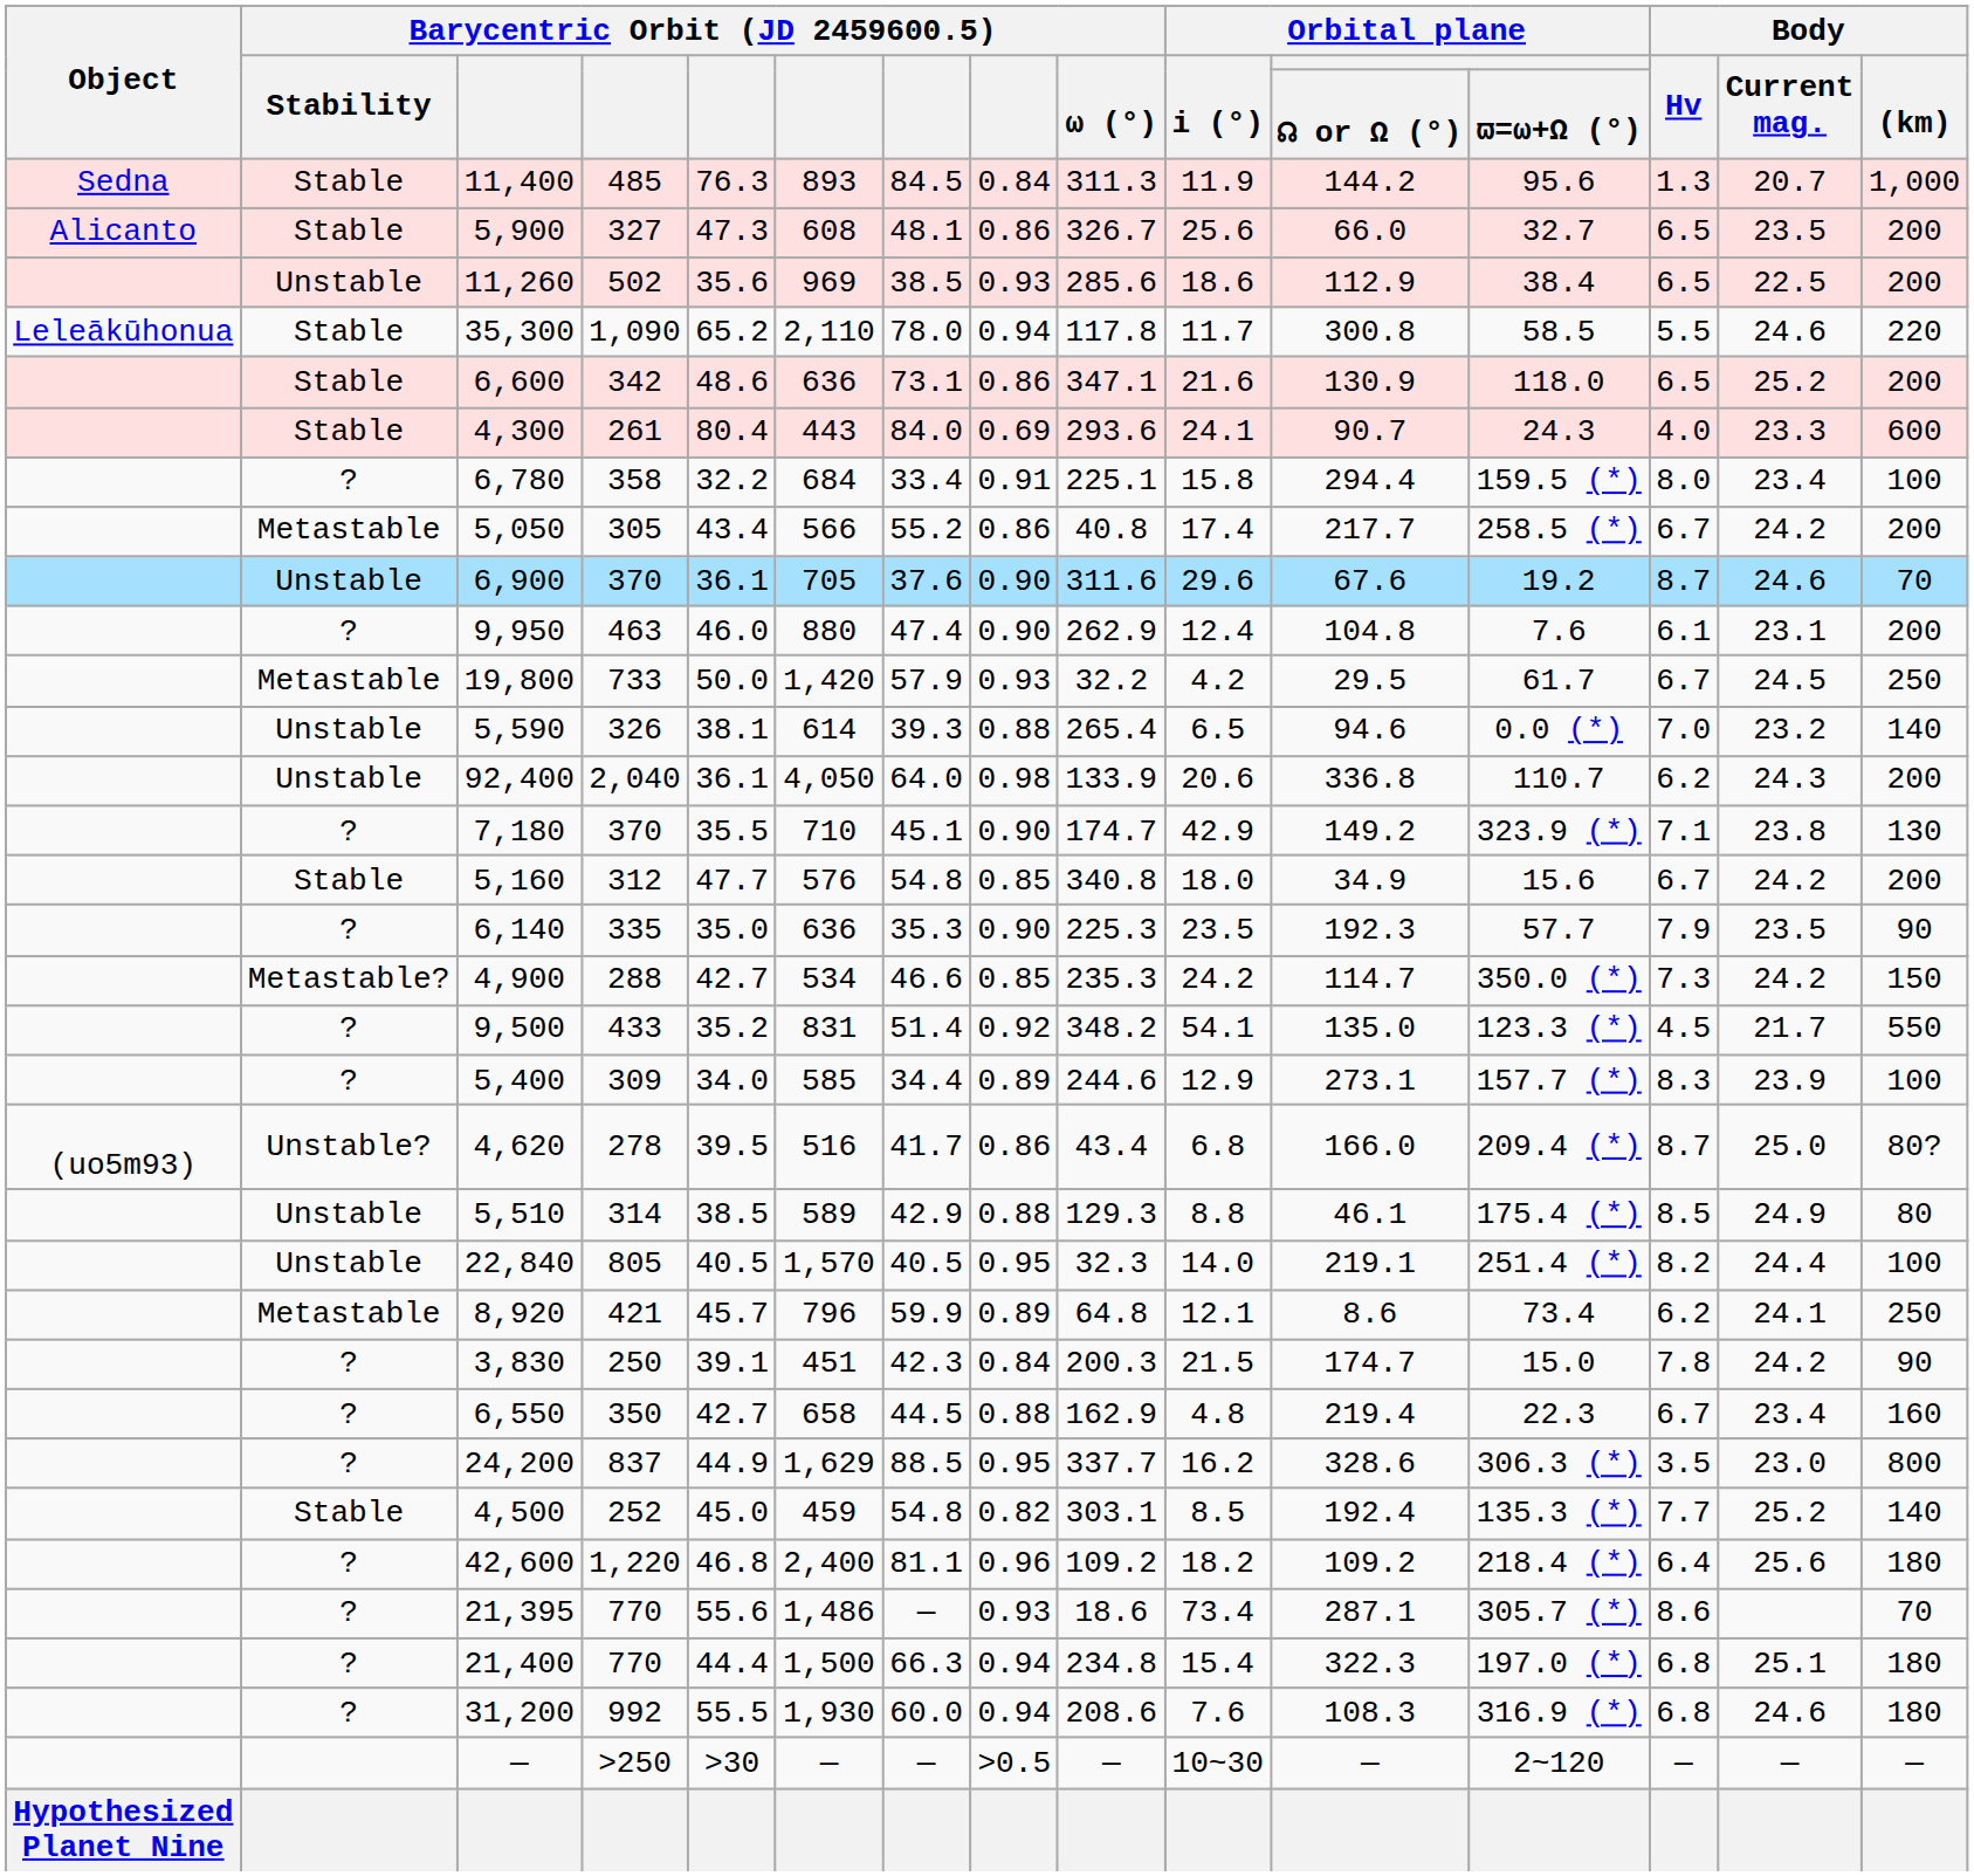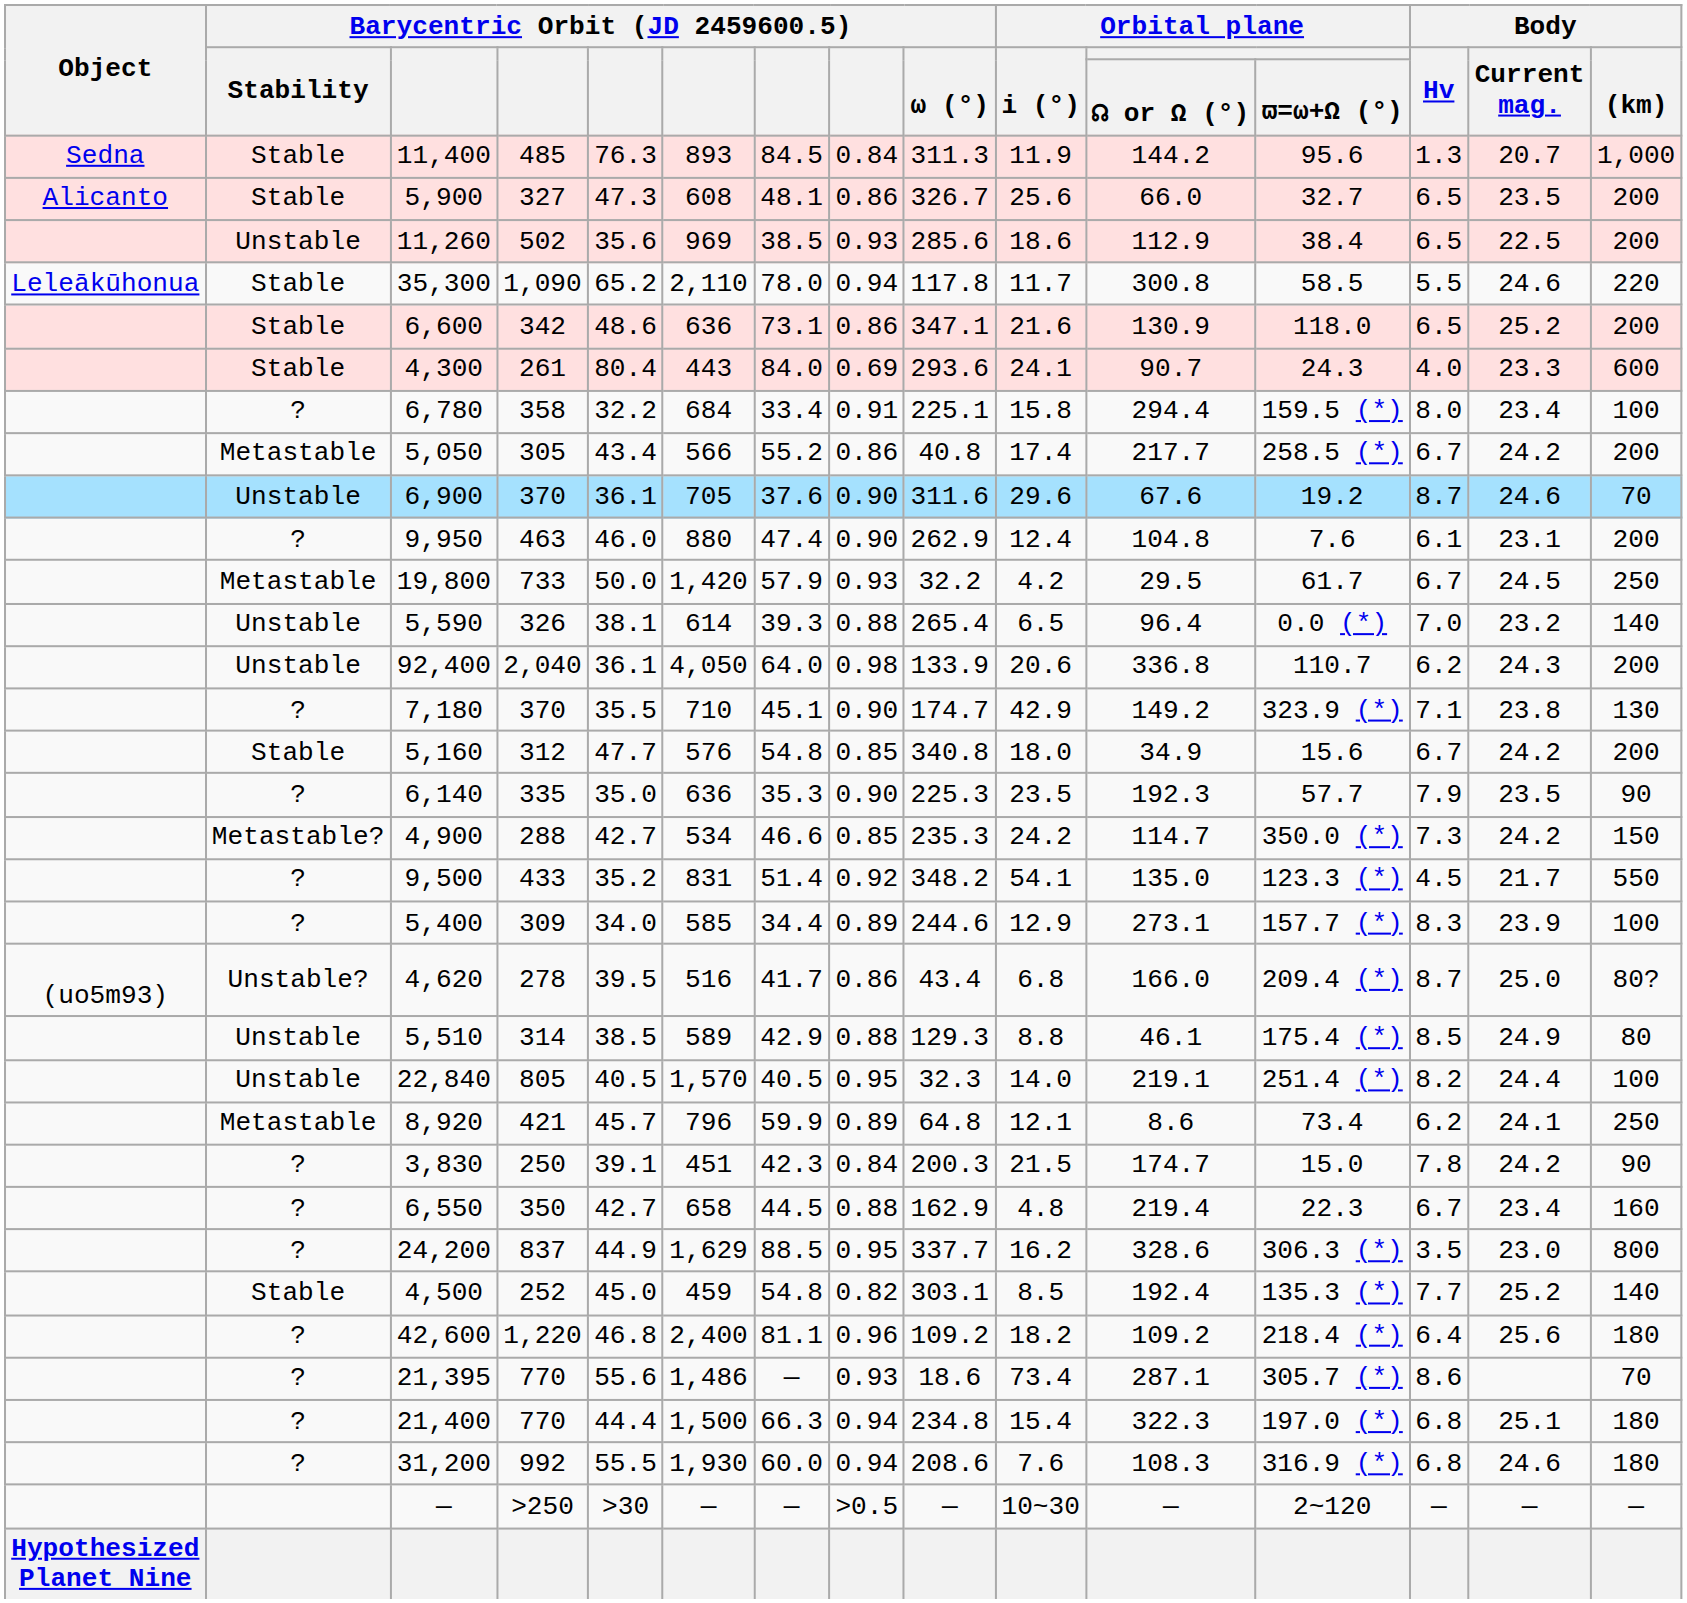5,590 | Orbital plane / ☊ or Ω (°): 94.6 -> 96.4
